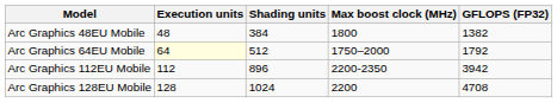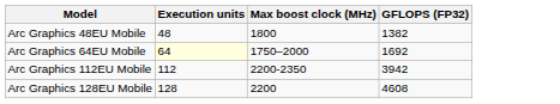- column: Shading units | 384 | 512 | 896 | 1024
Arc Graphics 64EU Mobile | GFLOPS (FP32): 1792 -> 1692
Arc Graphics 128EU Mobile | GFLOPS (FP32): 4708 -> 4608
